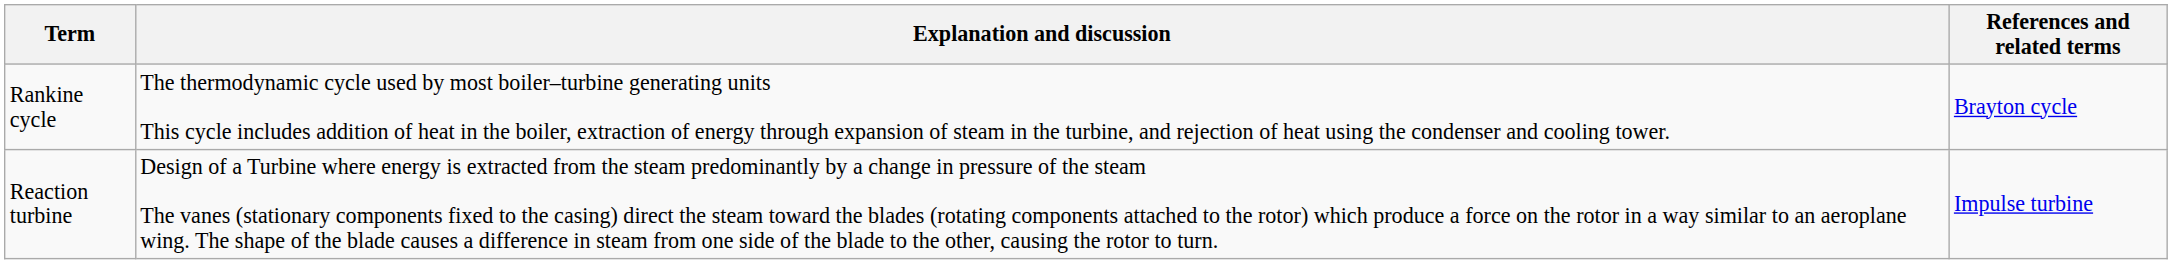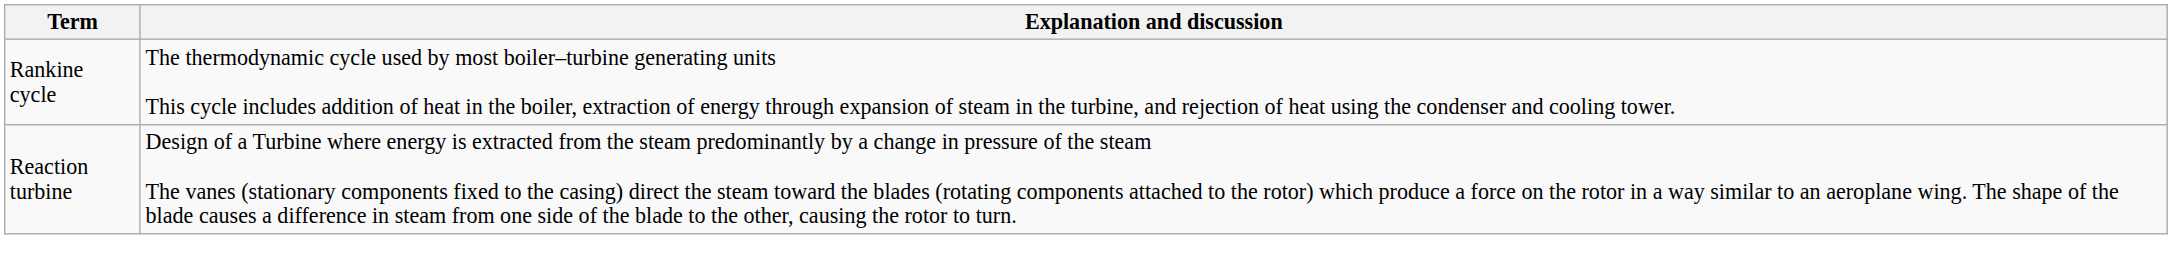- column: References and related terms | Brayton cycle | Impulse turbine
